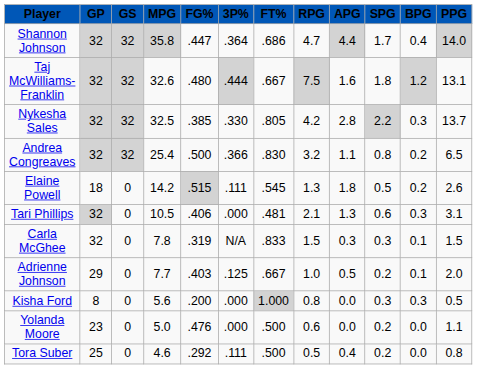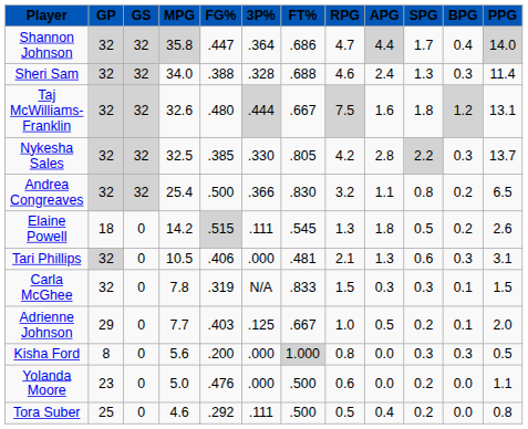+ row: Sheri Sam | 32 | 32 | 34.0 | .388 | .328 | .688 | 4.6 | 2.4 | 1.3 | 0.3 | 11.4
